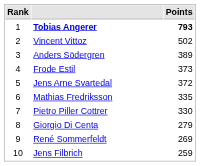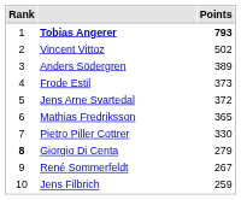Mathias Fredriksson | Points: 335 -> 365
Giorgio Di Centa | Rank: normal -> bold
René Sommerfeldt | Points: 269 -> 267
